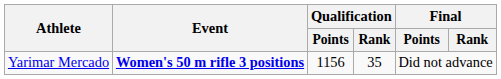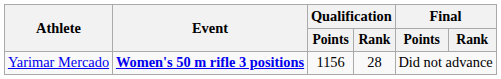Yarimar Mercado | Qualification / Rank: 35 -> 28
